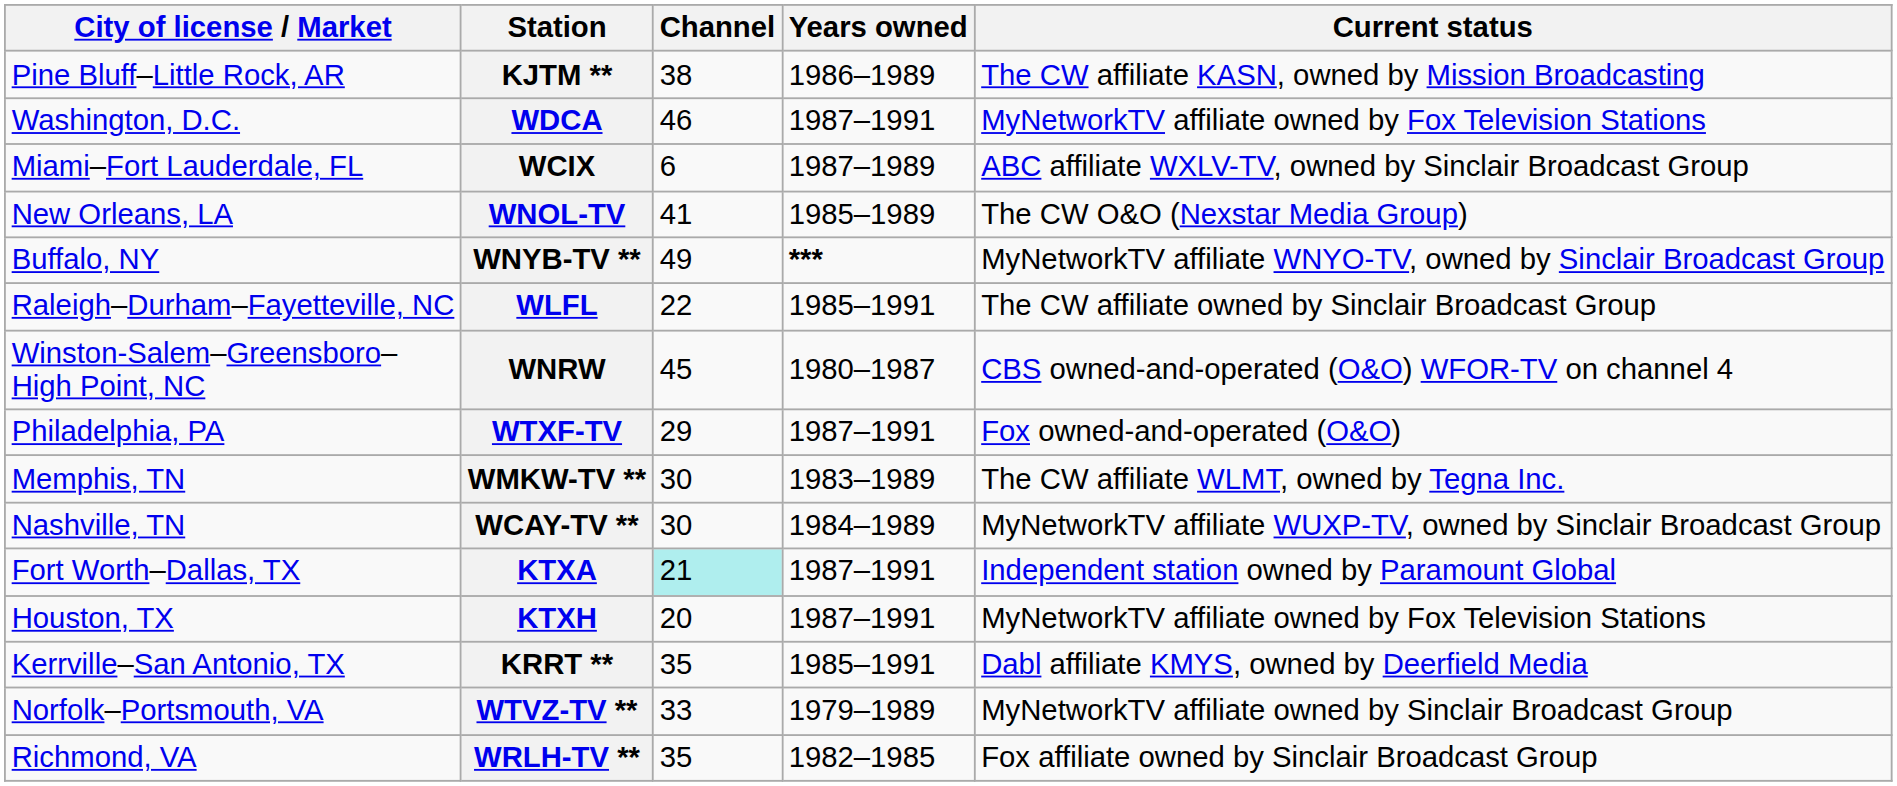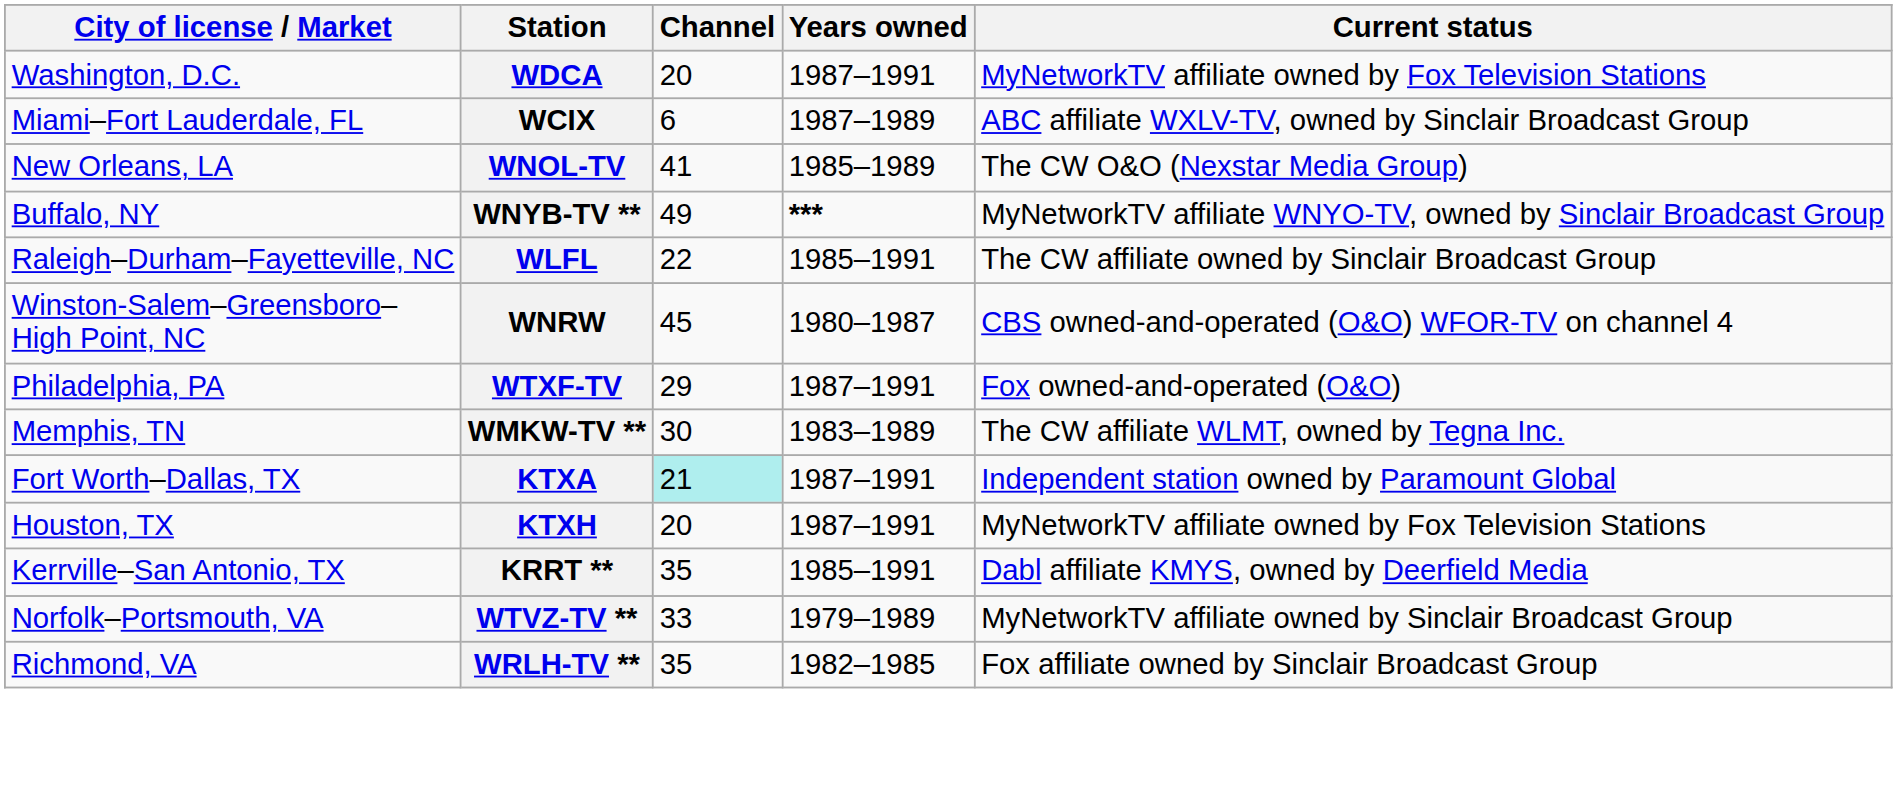- row: Pine Bluff–Little Rock, AR | KJTM ** | 38 | 1986–1989 | The CW affiliate KASN, owned by Mission Broadcasting
WDCA | Channel: 46 -> 20
- row: Nashville, TN | WCAY-TV ** | 30 | 1984–1989 | MyNetworkTV affiliate WUXP-TV, owned by Sinclair Broadcast Group
